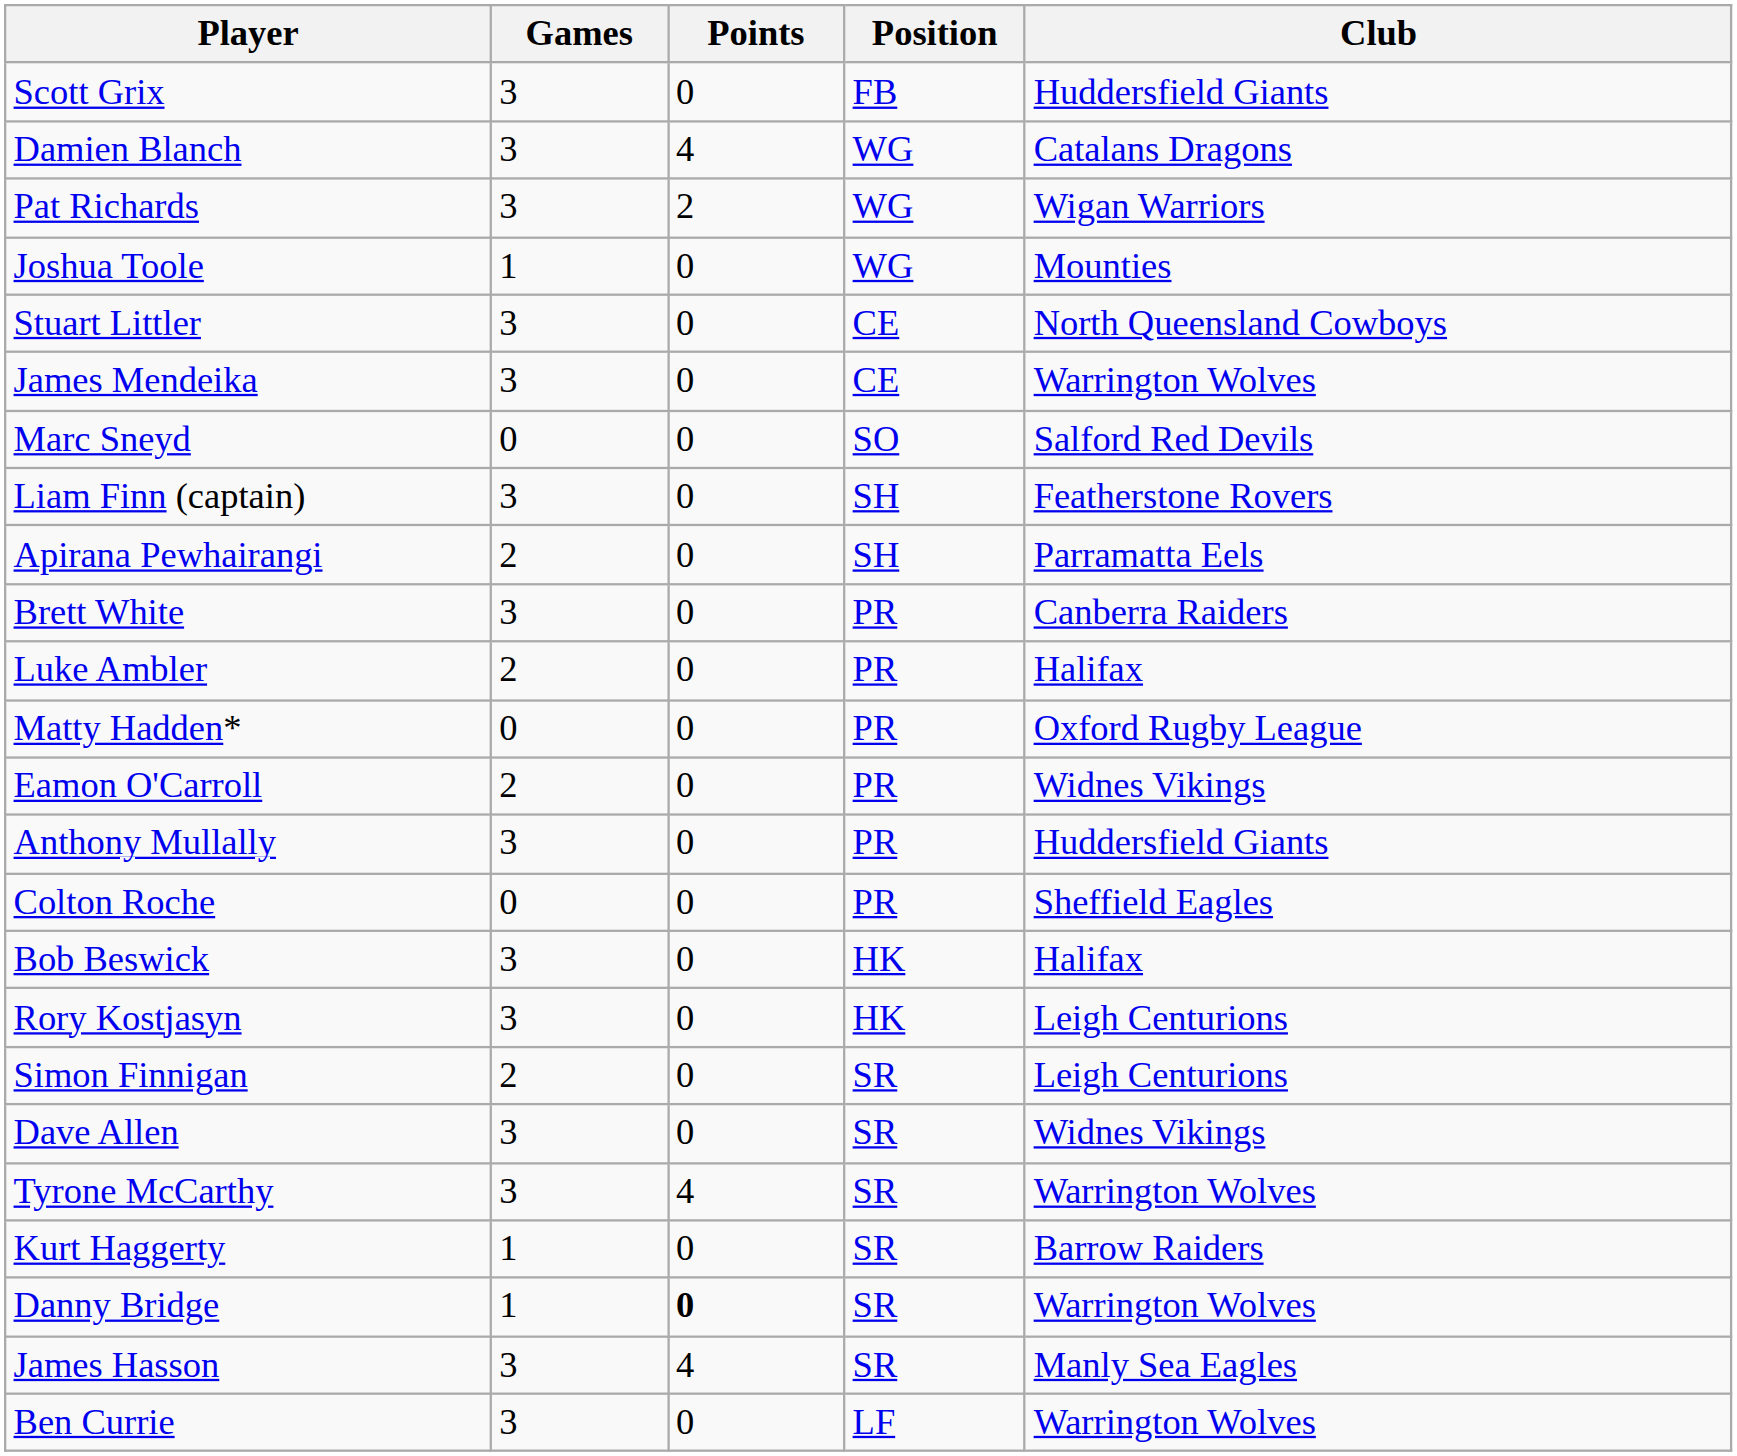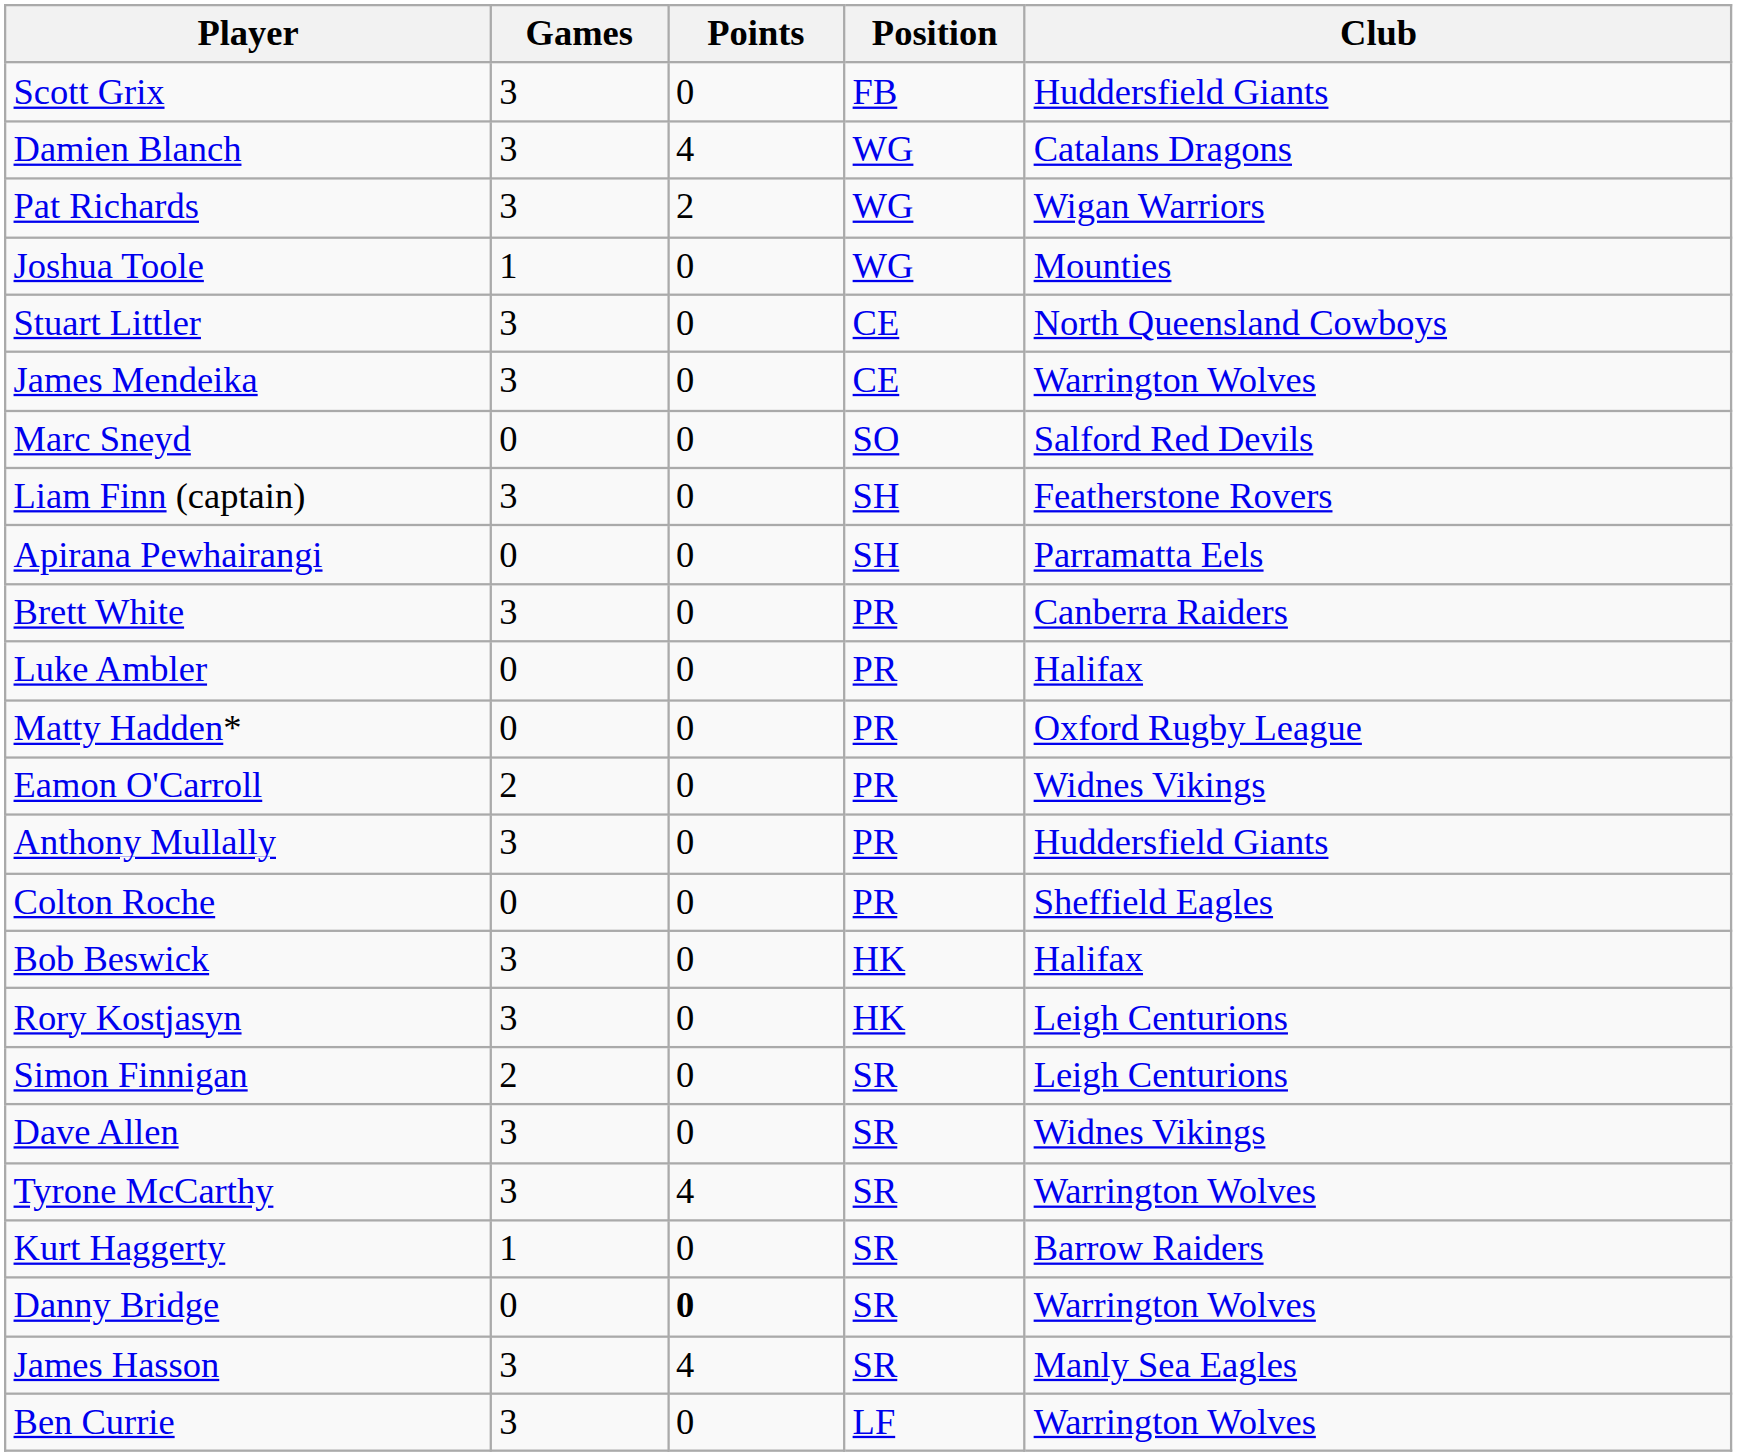Apirana Pewhairangi | Games: 2 -> 0
Luke Ambler | Games: 2 -> 0
Danny Bridge | Games: 1 -> 0
